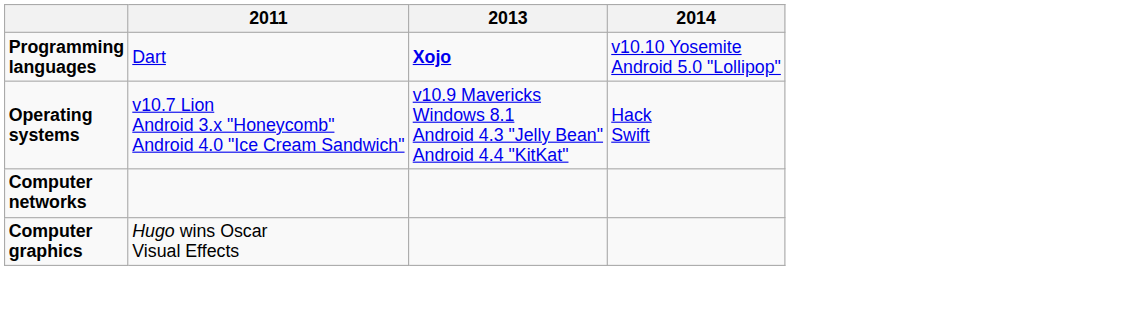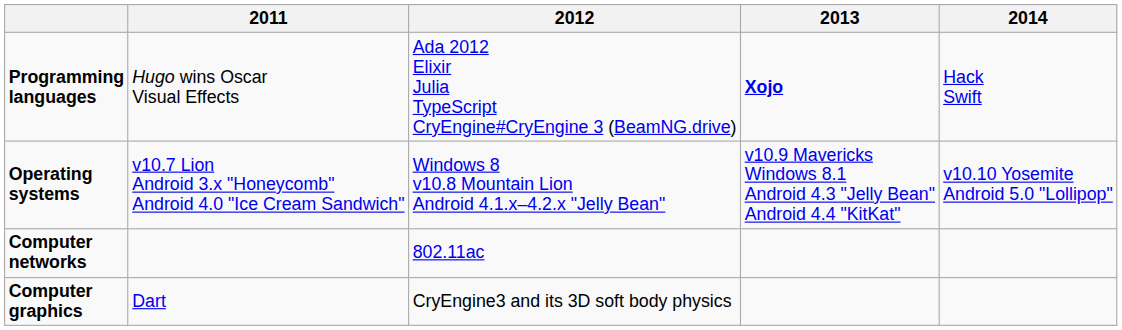+ column: 2012 | Ada 2012 Elixir Julia TypeScript CryEngine#CryEngine 3 (BeamNG.drive) | Windows 8 v10.8 Mountain Lion Android 4.1.x–4.2.x "Jelly Bean" | 802.11ac | CryEngine3 and its 3D soft body physics
Programming languages | 2011: Dart -> Hugo wins Oscar Visual Effects
Programming languages | 2014: v10.10 Yosemite Android 5.0 "Lollipop" -> Hack Swift
Operating systems | 2014: Hack Swift -> v10.10 Yosemite Android 5.0 "Lollipop"
Computer graphics | 2011: Hugo wins Oscar Visual Effects -> Dart
